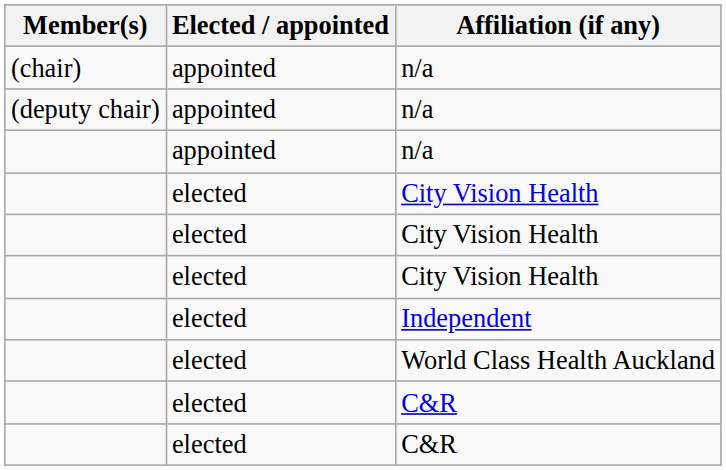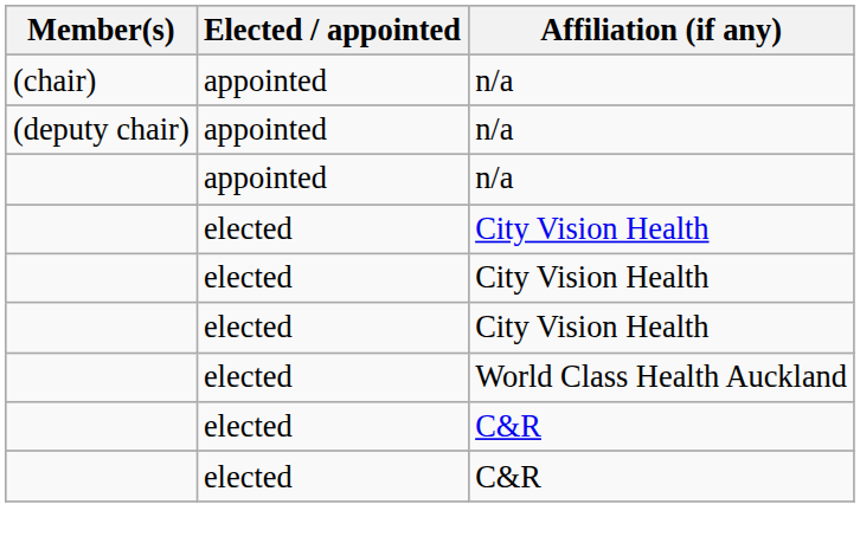- row: elected | Independent
